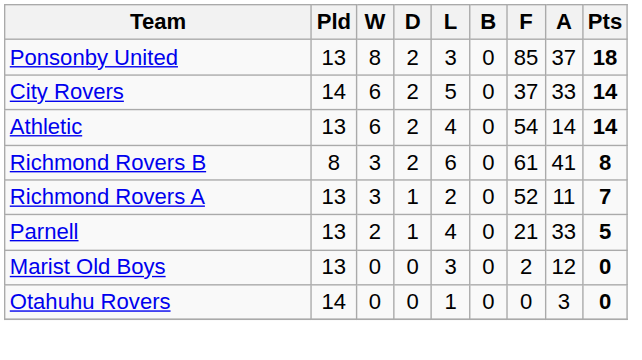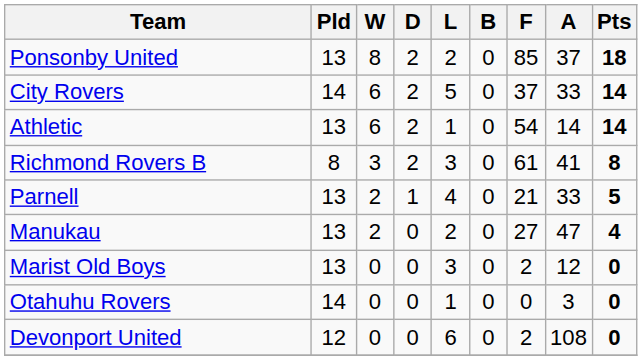Ponsonby United | L: 3 -> 2
Athletic | L: 4 -> 1
Richmond Rovers B | L: 6 -> 3
- row: Richmond Rovers A | 13 | 3 | 1 | 2 | 0 | 52 | 11 | 7
+ row: Manukau | 13 | 2 | 0 | 2 | 0 | 27 | 47 | 4
+ row: Devonport United | 12 | 0 | 0 | 6 | 0 | 2 | 108 | 0
